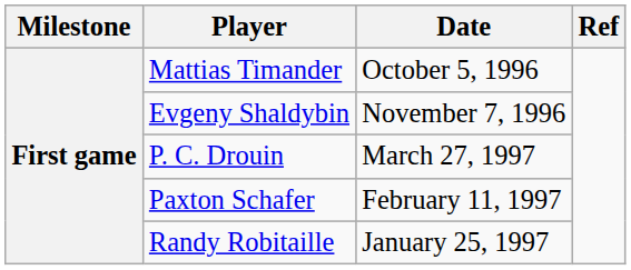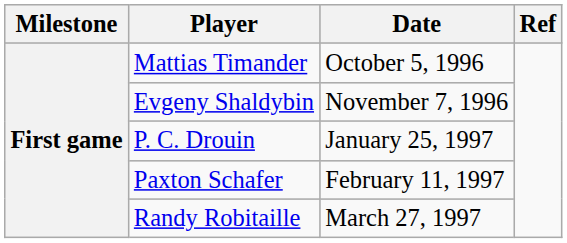P. C. Drouin | Date: March 27, 1997 -> January 25, 1997
Randy Robitaille | Date: January 25, 1997 -> March 27, 1997
